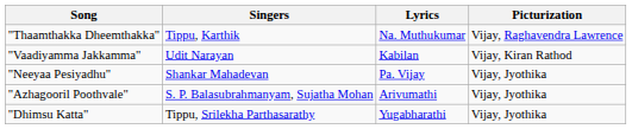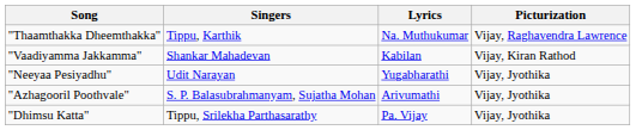"Vaadiyamma Jakkamma" | Singers: Udit Narayan -> Shankar Mahadevan
"Neeyaa Pesiyadhu" | Singers: Shankar Mahadevan -> Udit Narayan
"Neeyaa Pesiyadhu" | Lyrics: Pa. Vijay -> Yugabharathi
"Dhimsu Katta" | Lyrics: Yugabharathi -> Pa. Vijay
